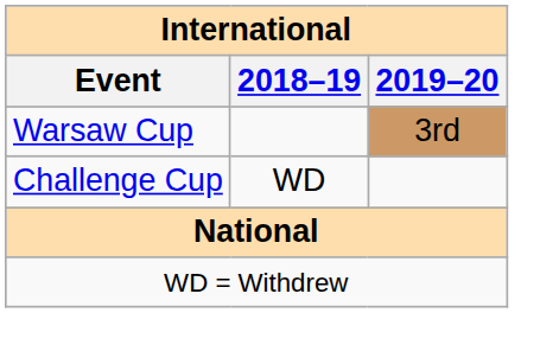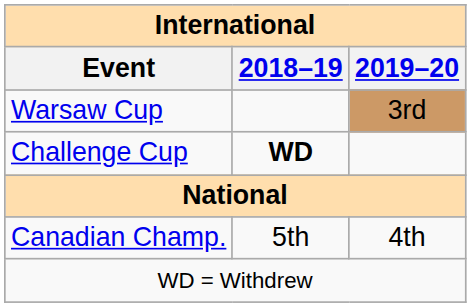Challenge Cup | 2018–19: normal -> bold
+ row: Canadian Champ. | 5th | 4th
